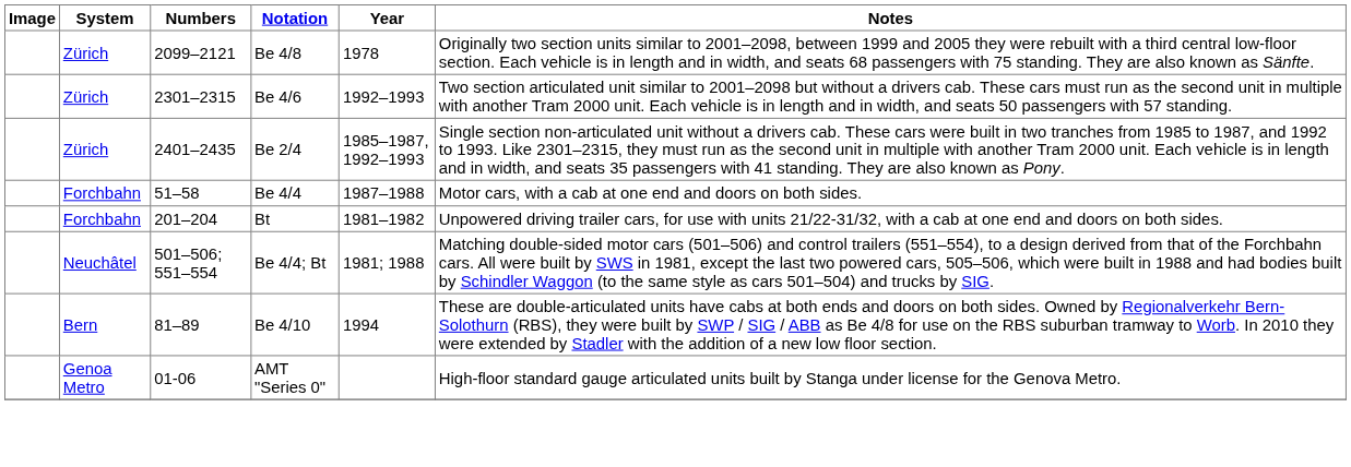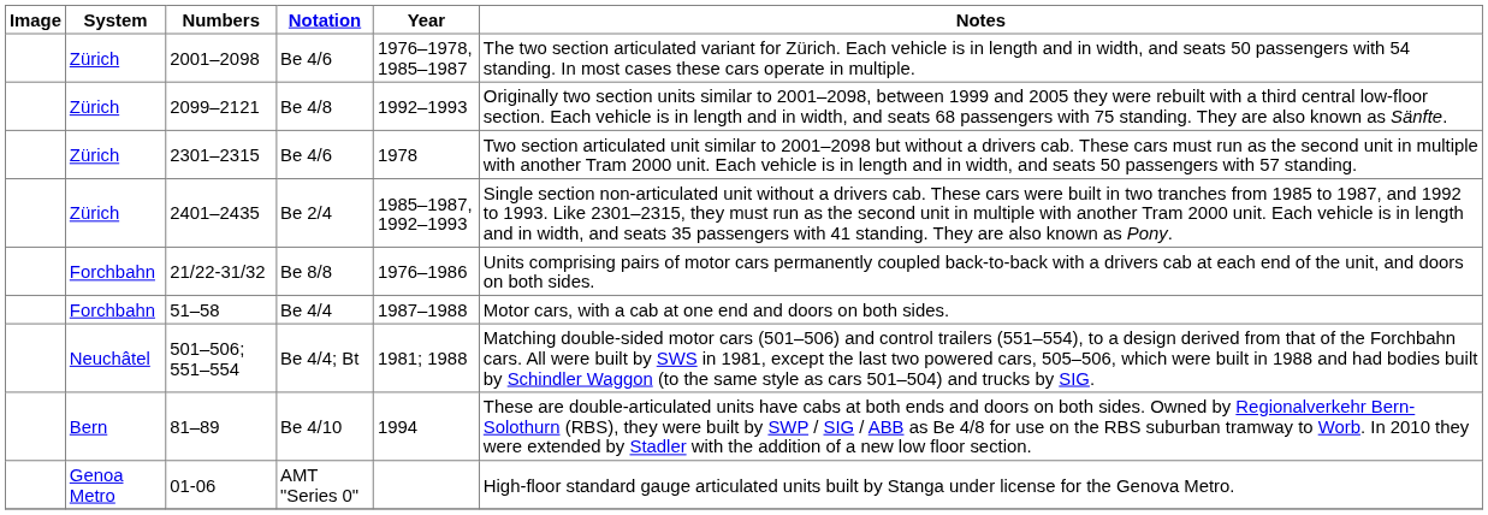+ row: Zürich | 2001–2098 | Be 4/6 | 1976–1978, 1985–1987 | The two section articulated variant for Zürich. Each vehicle is in length and in width, and seats 50 passengers with 54 standing. In most cases these cars operate in multiple.
Be 4/8 | Year: 1978 -> 1992–1993
2301–2315 / Be 4/6 | Year: 1992–1993 -> 1978
+ row: Forchbahn | 21/22-31/32 | Be 8/8 | 1976–1986 | Units comprising pairs of motor cars permanently coupled back-to-back with a drivers cab at each end of the unit, and doors on both sides.
- row: Forchbahn | 201–204 | Bt | 1981–1982 | Unpowered driving trailer cars, for use with units 21/22-31/32, with a cab at one end and doors on both sides.
